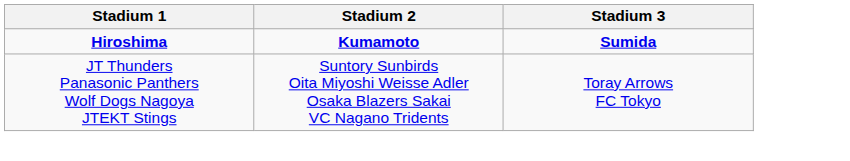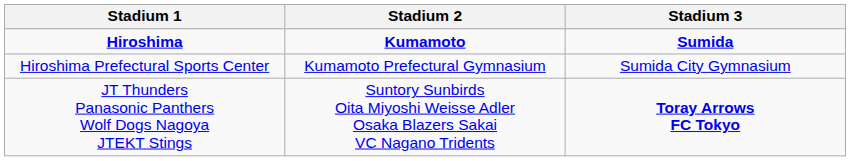+ row: Hiroshima Prefectural Sports Center | Kumamoto Prefectural Gymnasium | Sumida City Gymnasium
JT Thunders Panasonic Panthers Wolf Dogs Nagoya JTEKT Stings | Stadium 3: normal -> bold
